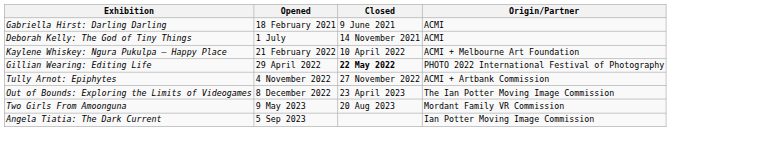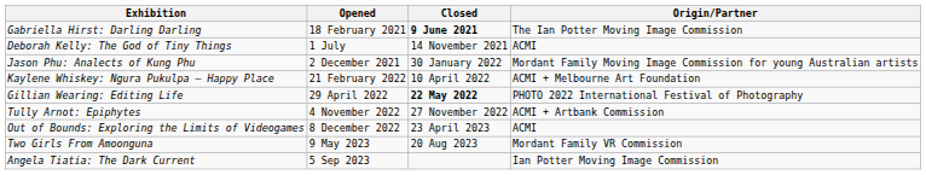Gabriella Hirst: Darling Darling | Closed: normal -> bold
Gabriella Hirst: Darling Darling | Origin/Partner: ACMI -> The Ian Potter Moving Image Commission
+ row: Jason Phu: Analects of Kung Phu | 2 December 2021 | 30 January 2022 | Mordant Family Moving Image Commission for young Australian artists
Out of Bounds: Exploring the Limits of Videogames | Origin/Partner: The Ian Potter Moving Image Commission -> ACMI
